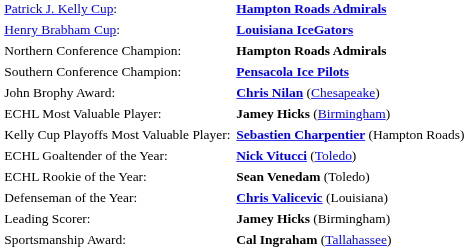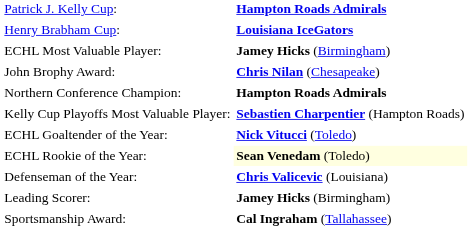rows swapped: Northern Conference Champion: <-> ECHL Most Valuable Player:
- row: Southern Conference Champion: | Pensacola Ice Pilots
ECHL Rookie of the Year: | column 2: no background -> lightyellow background
